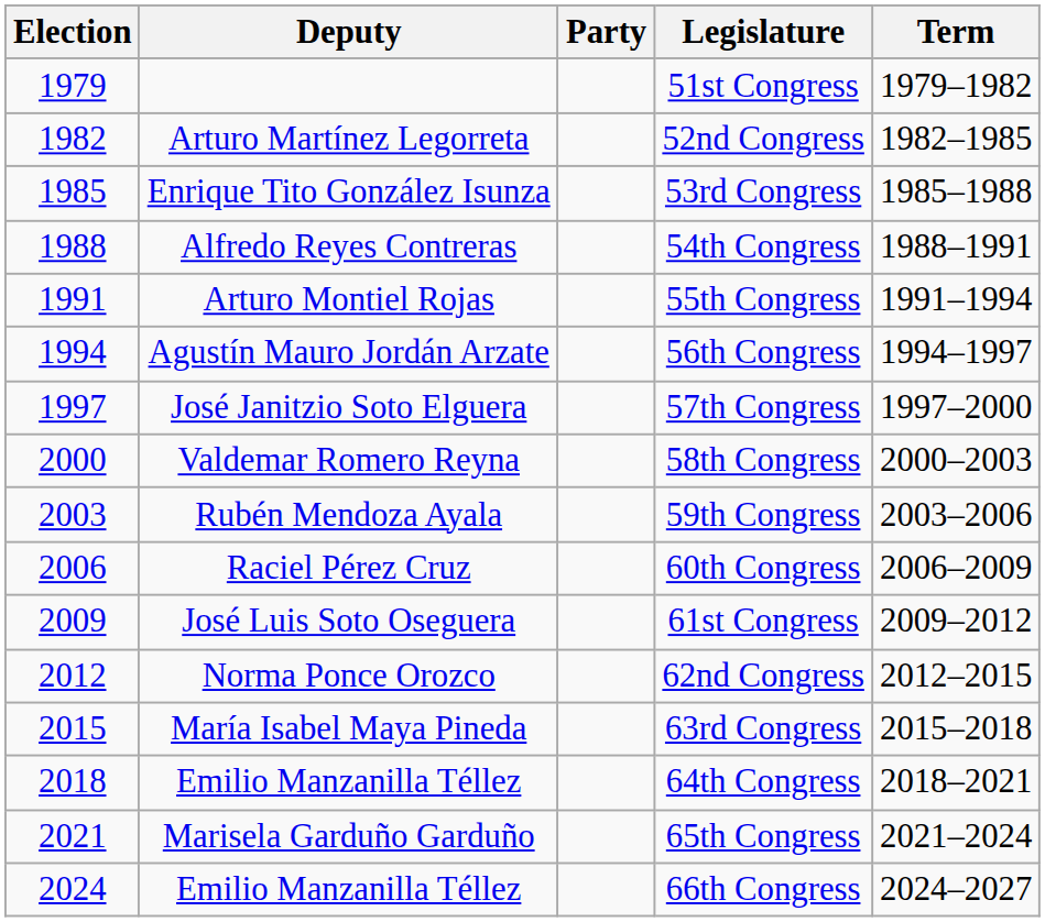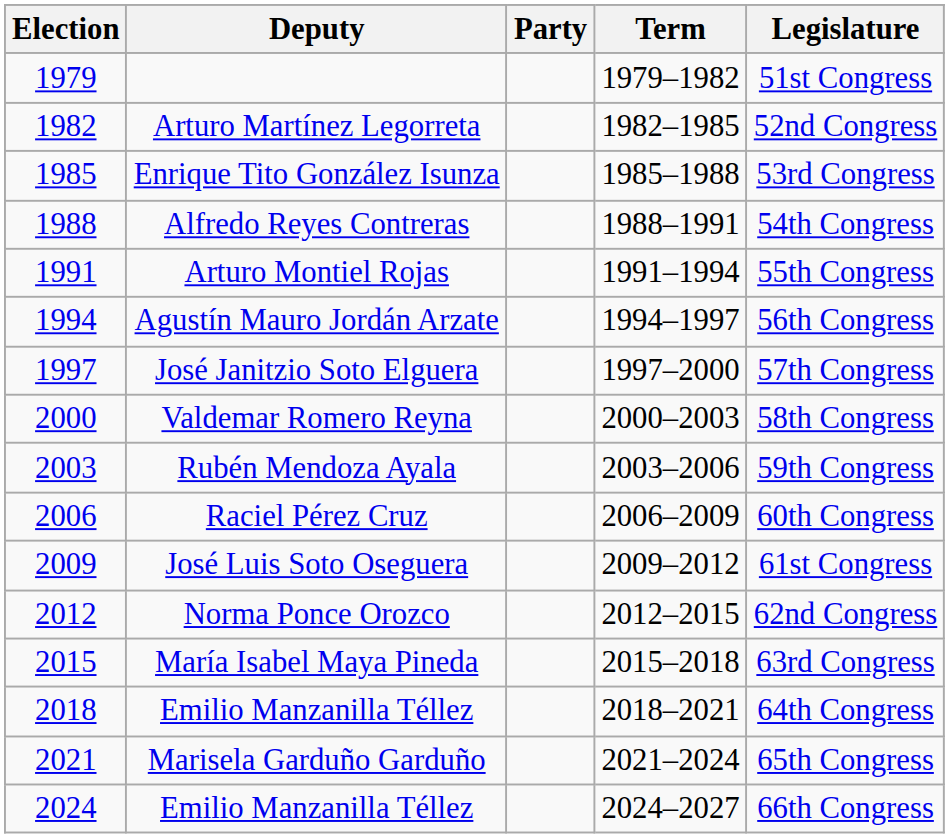columns swapped: Term <-> Legislature
